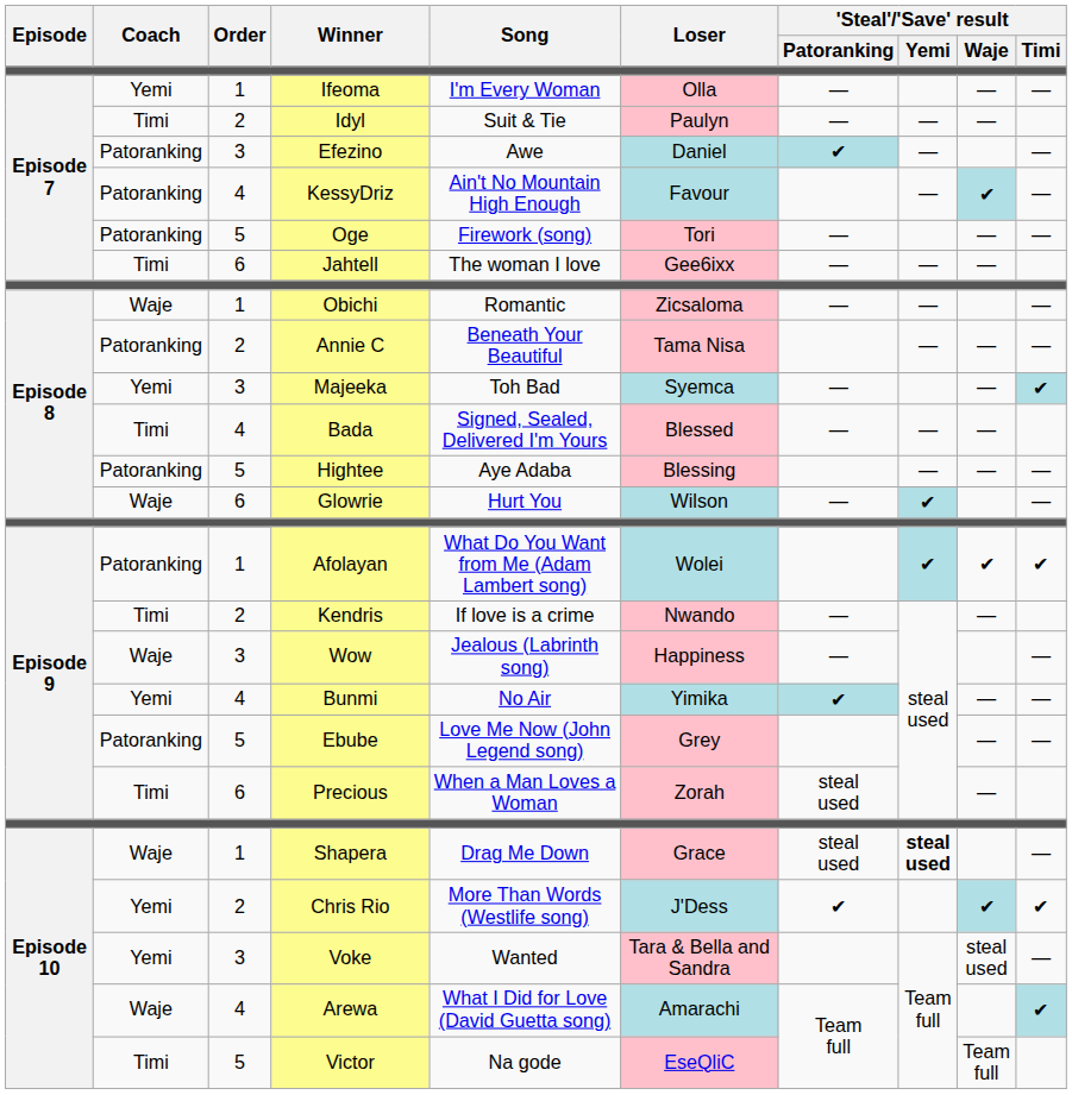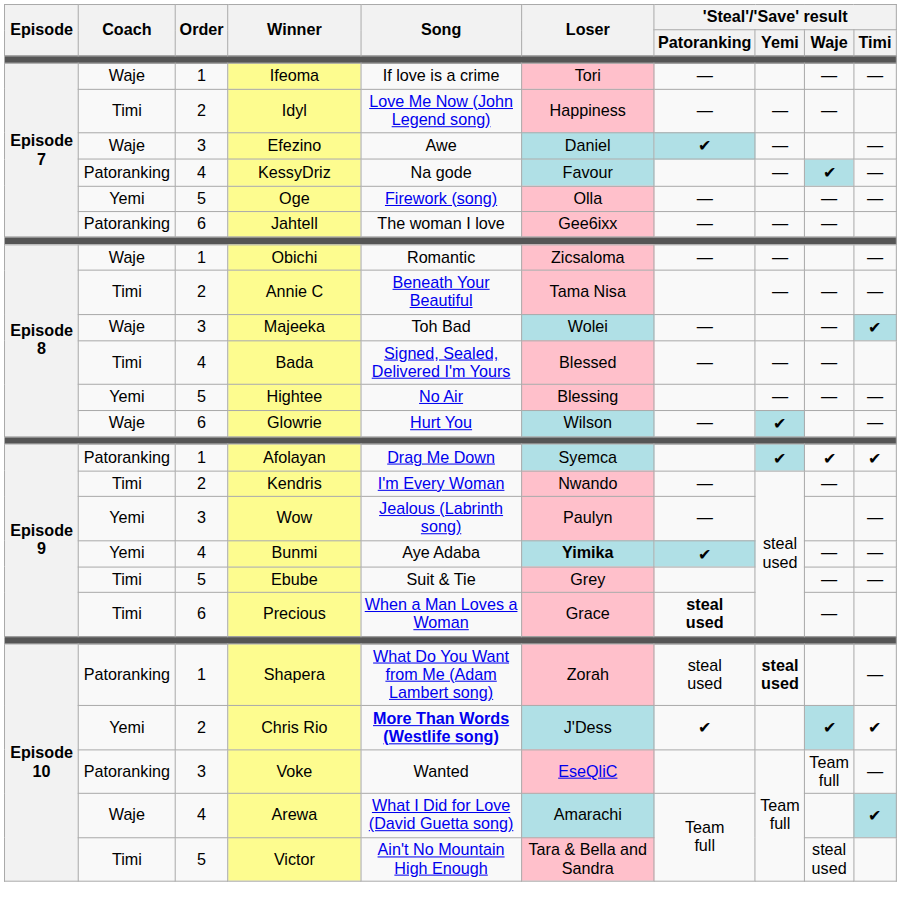Ifeoma | Coach: Yemi -> Waje
Ifeoma | Song: I'm Every Woman -> If love is a crime
Ifeoma | Loser: Olla -> Tori
Idyl | Song: Suit & Tie -> Love Me Now (John Legend song)
Idyl | Loser: Paulyn -> Happiness
Efezino | Coach: Patoranking -> Waje
KessyDriz | Song: Ain't No Mountain High Enough -> Na gode
Oge | Coach: Patoranking -> Yemi
Oge | Loser: Tori -> Olla
Jahtell | Coach: Timi -> Patoranking
Annie C | Coach: Patoranking -> Timi
Majeeka | Coach: Yemi -> Waje
Majeeka | Loser: Syemca -> Wolei
Hightee | Coach: Patoranking -> Yemi
Hightee | Song: Aye Adaba -> No Air
Afolayan | Song: What Do You Want from Me (Adam Lambert song) -> Drag Me Down
Afolayan | Loser: Wolei -> Syemca
Kendris | Song: If love is a crime -> I'm Every Woman
Wow | Coach: Waje -> Yemi
Wow | Loser: Happiness -> Paulyn
Bunmi | Song: No Air -> Aye Adaba
Bunmi | Loser: normal -> bold
Ebube | Coach: Patoranking -> Timi
Ebube | Song: Love Me Now (John Legend song) -> Suit & Tie
Precious | Loser: Zorah -> Grace
Precious | 'Steal'/'Save' result / Patoranking: normal -> bold
Shapera | Coach: Waje -> Patoranking
Shapera | Song: Drag Me Down -> What Do You Want from Me (Adam Lambert song)
Shapera | Loser: Grace -> Zorah
Chris Rio | Song: normal -> bold
Voke | Coach: Yemi -> Patoranking
Voke | Loser: Tara & Bella and Sandra -> EseQliC
Voke | 'Steal'/'Save' result / Waje: steal used -> Team full
Victor | Song: Na gode -> Ain't No Mountain High Enough
Victor | Loser: EseQliC -> Tara & Bella and Sandra
Victor | 'Steal'/'Save' result / Waje: Team full -> steal used
